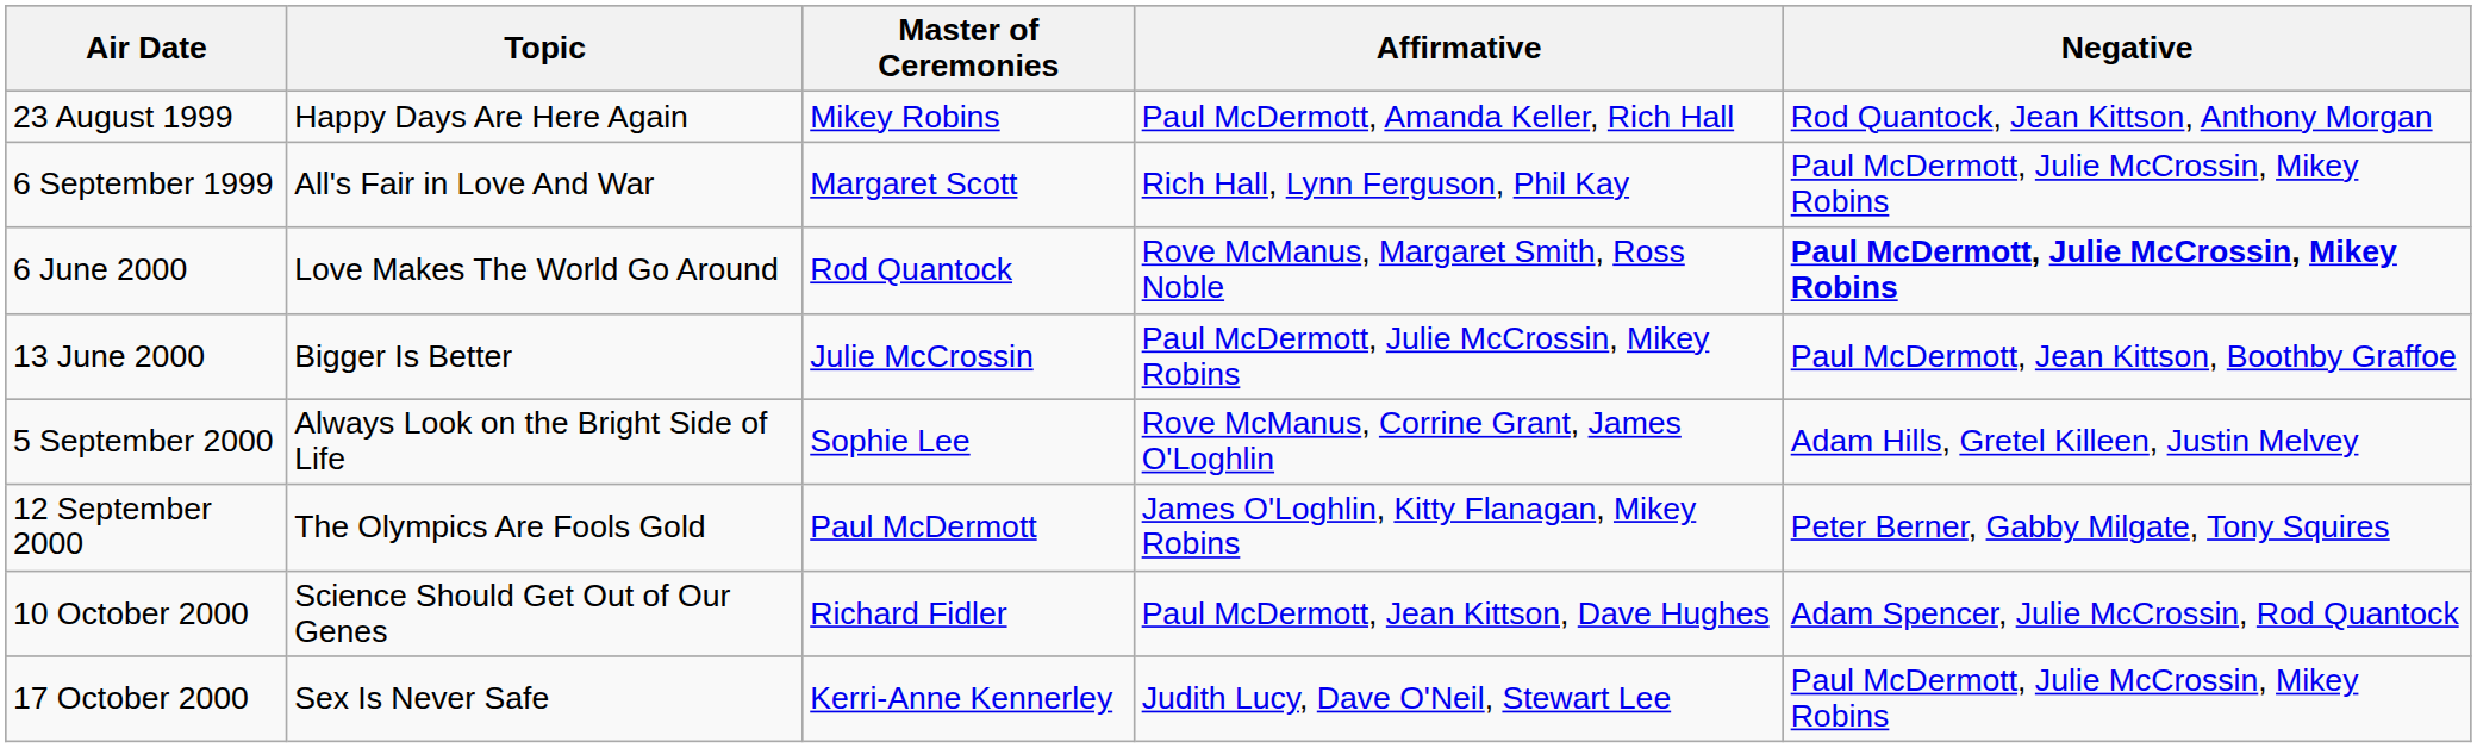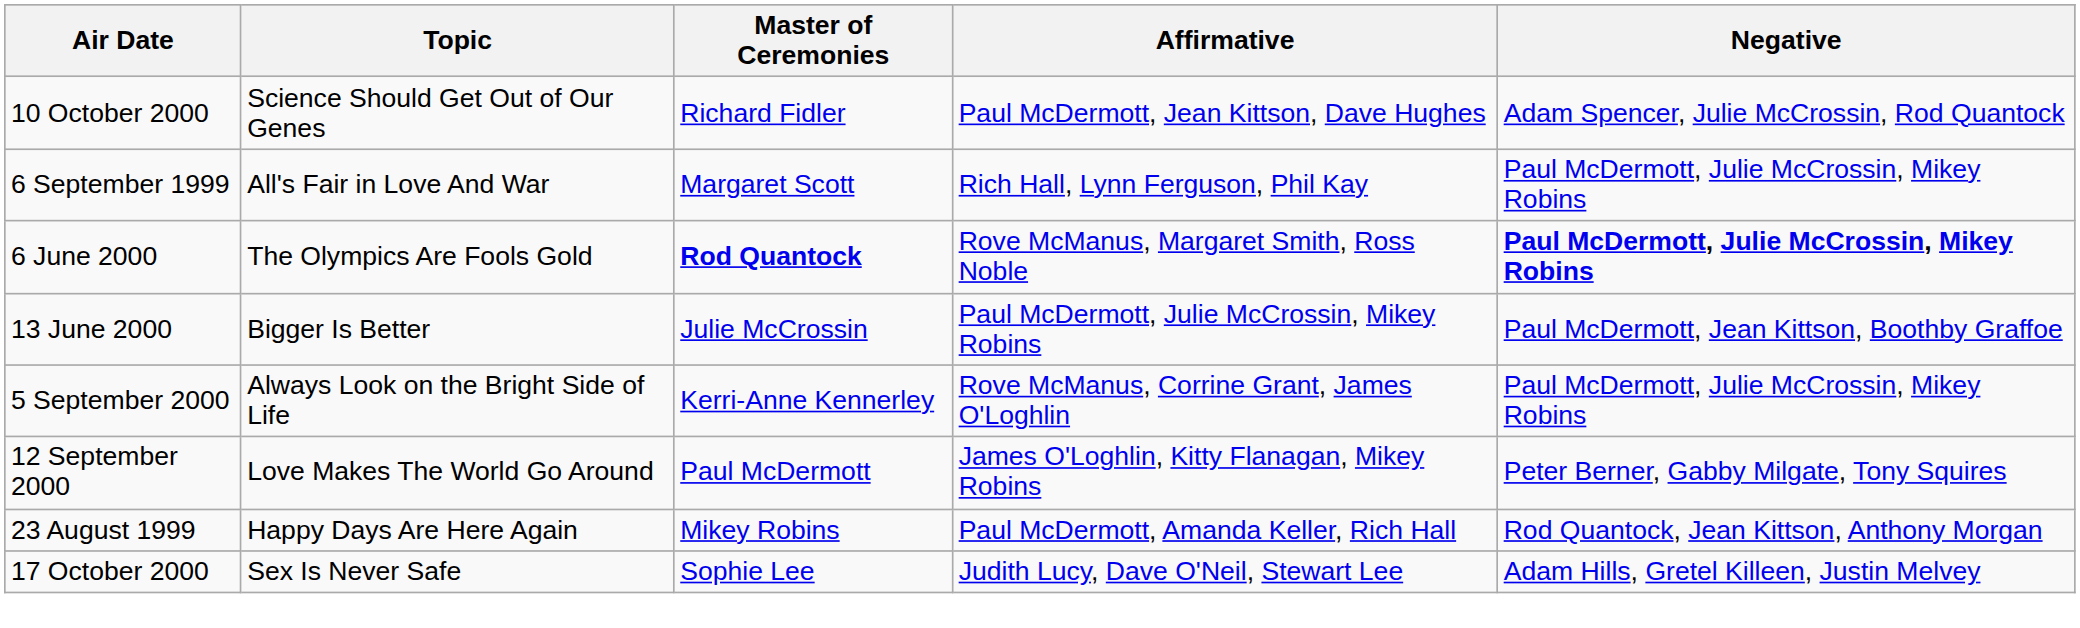rows swapped: 23 August 1999 <-> 10 October 2000
6 June 2000 | Topic: Love Makes The World Go Around -> The Olympics Are Fools Gold
6 June 2000 | Master of Ceremonies: normal -> bold
5 September 2000 | Master of Ceremonies: Sophie Lee -> Kerri-Anne Kennerley
5 September 2000 | Negative: Adam Hills, Gretel Killeen, Justin Melvey -> Paul McDermott, Julie McCrossin, Mikey Robins
12 September 2000 | Topic: The Olympics Are Fools Gold -> Love Makes The World Go Around
17 October 2000 | Master of Ceremonies: Kerri-Anne Kennerley -> Sophie Lee
17 October 2000 | Negative: Paul McDermott, Julie McCrossin, Mikey Robins -> Adam Hills, Gretel Killeen, Justin Melvey
